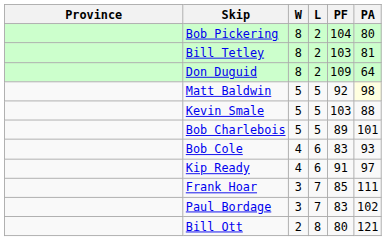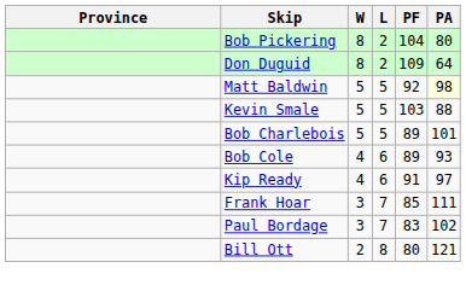- row: Bill Tetley | 8 | 2 | 103 | 81
Bob Cole | PF: 83 -> 89
